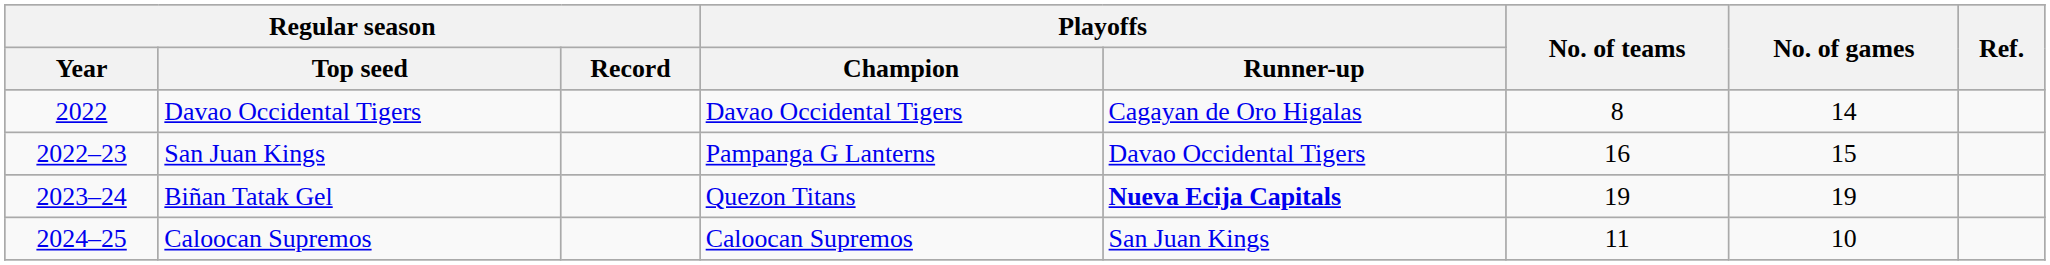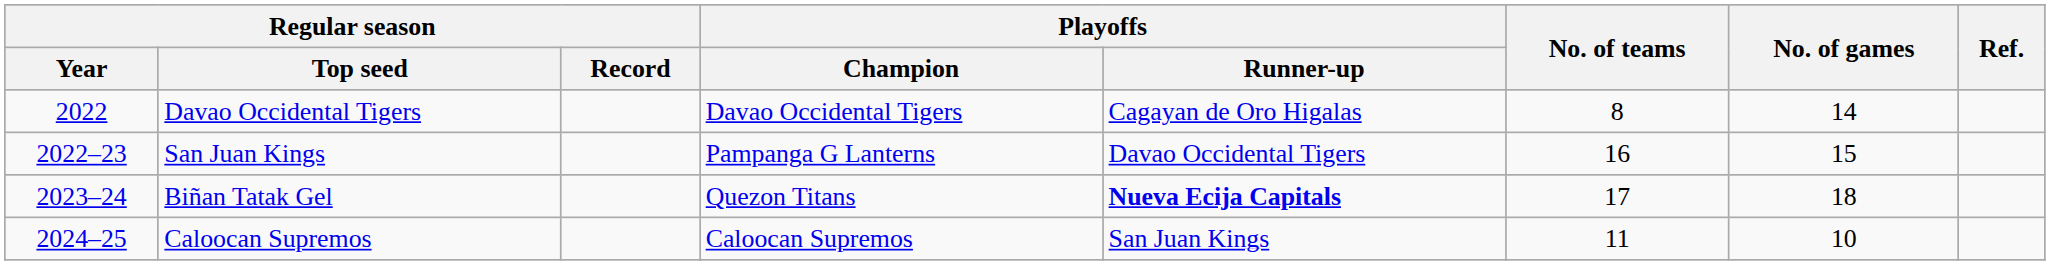Biñan Tatak Gel | No. of teams: 19 -> 17
Biñan Tatak Gel | No. of games: 19 -> 18
